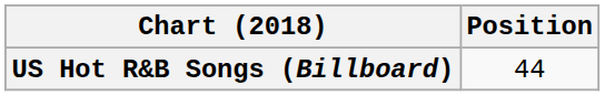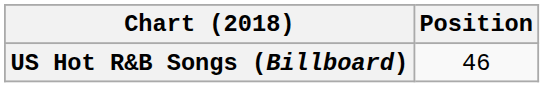US Hot R&B Songs (Billboard) | Position: 44 -> 46
